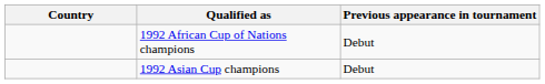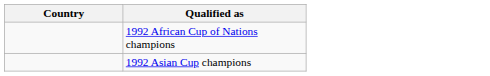- column: Previous appearance in tournament | Debut | Debut
